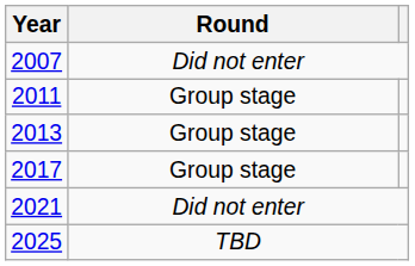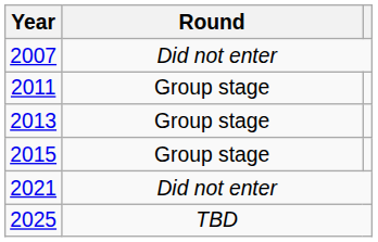+ row: 2015 | Group stage
- row: 2017 | Group stage
